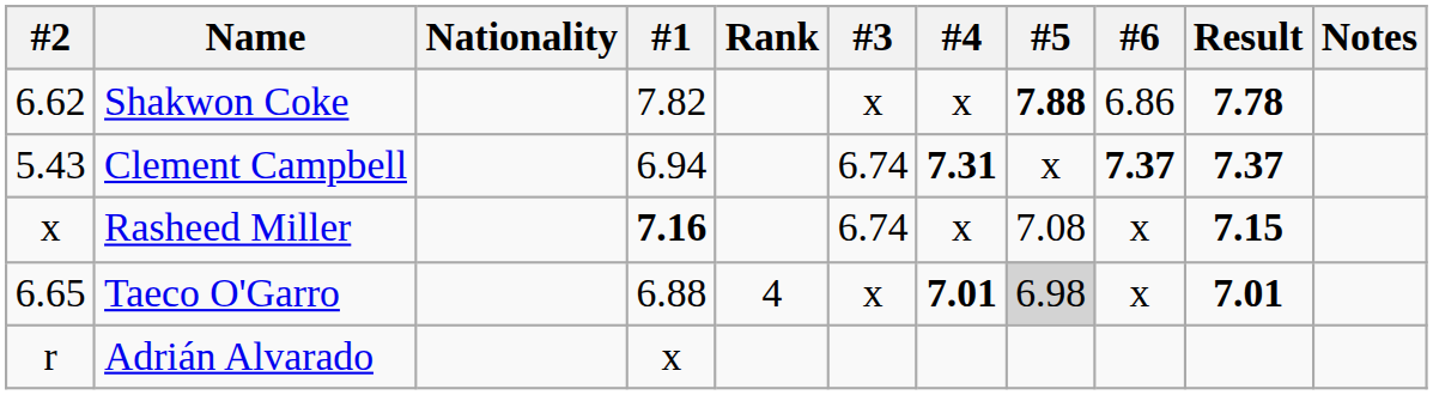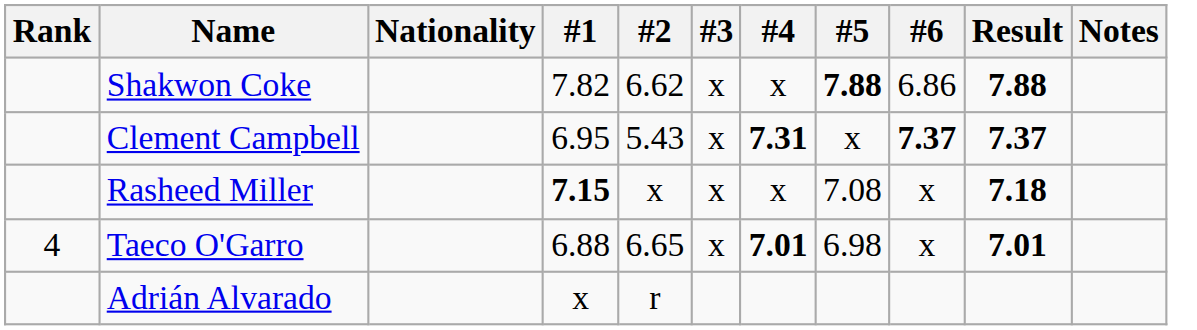columns swapped: Rank <-> #2
Shakwon Coke | Result: 7.78 -> 7.88
Clement Campbell | #1: 6.94 -> 6.95
Clement Campbell | #3: 6.74 -> x
Rasheed Miller | #1: 7.16 -> 7.15
Rasheed Miller | #3: 6.74 -> x
Rasheed Miller | Result: 7.15 -> 7.18
Taeco O'Garro | #5: lightgrey background -> no background
